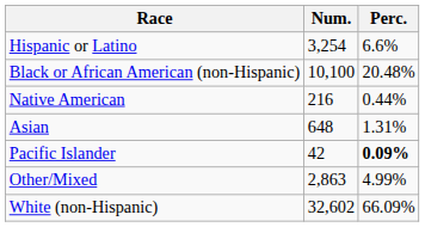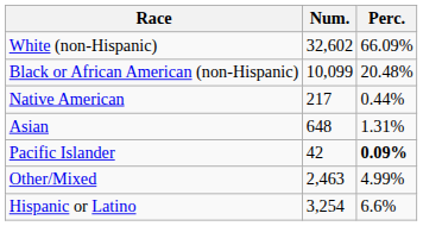rows swapped: White (non-Hispanic) <-> Hispanic or Latino
Black or African American (non-Hispanic) | Num.: 10,100 -> 10,099
Native American | Num.: 216 -> 217
Other/Mixed | Num.: 2,863 -> 2,463
